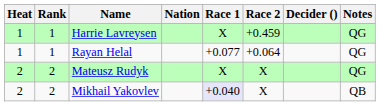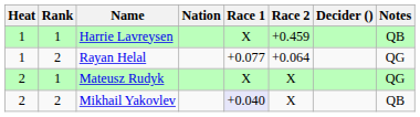Harrie Lavreysen | Notes: QG -> QB
Rayan Helal | Rank: 1 -> 2
Mateusz Rudyk | Rank: 2 -> 1
